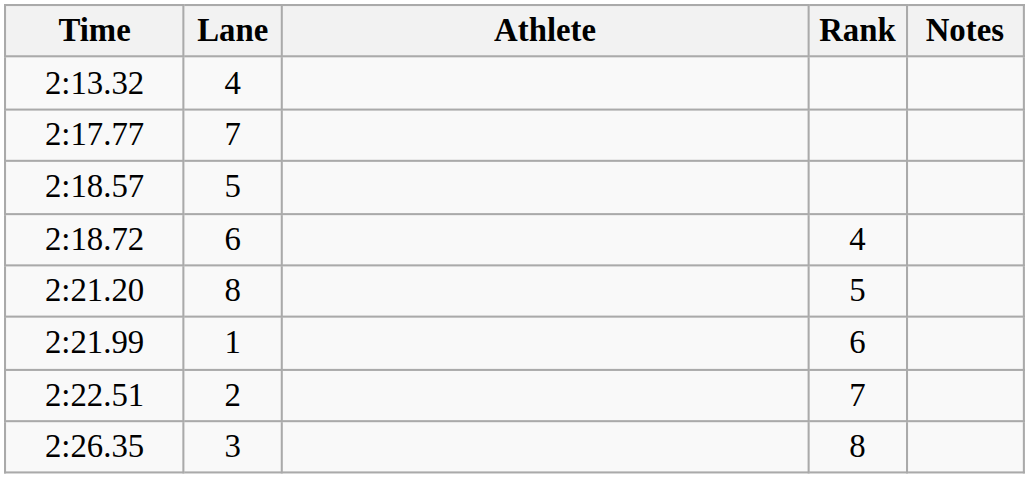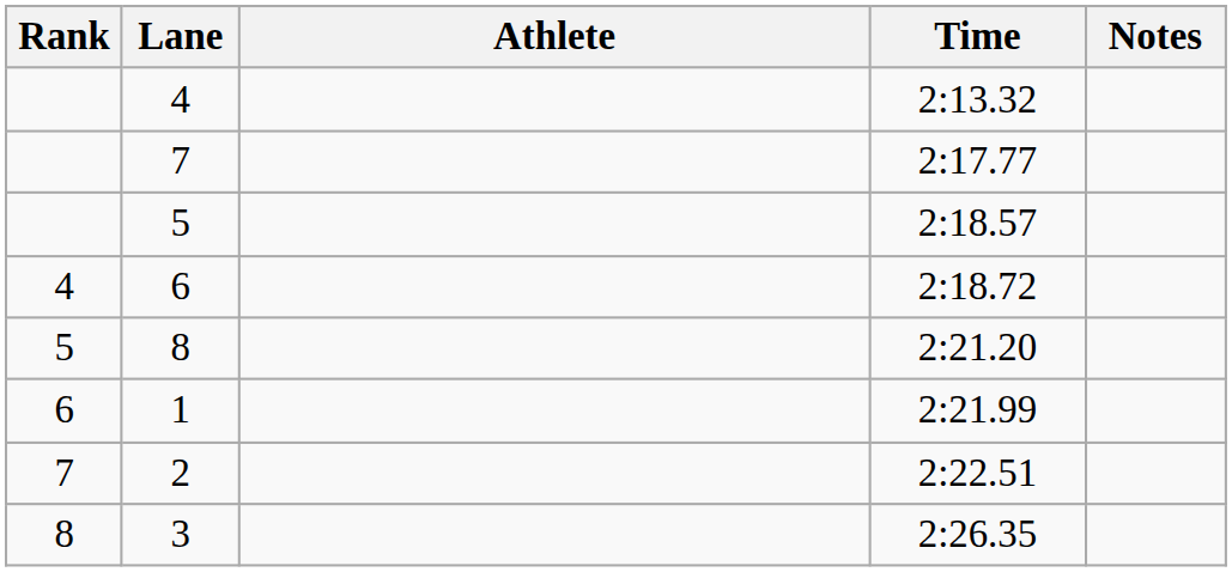columns swapped: Rank <-> Time
